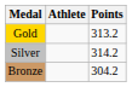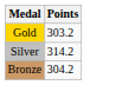- column: Athlete
Gold | Points: 313.2 -> 303.2
